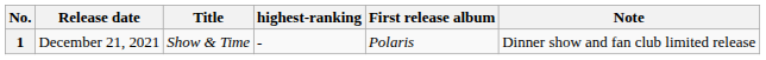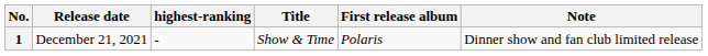columns swapped: Title <-> highest-ranking
